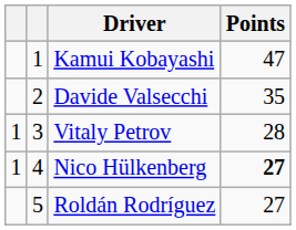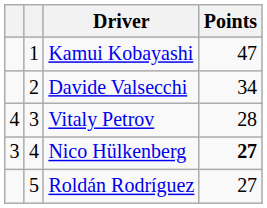Davide Valsecchi | Points: 35 -> 34
Vitaly Petrov | column 1: 1 -> 4
Nico Hülkenberg | column 1: 1 -> 3
